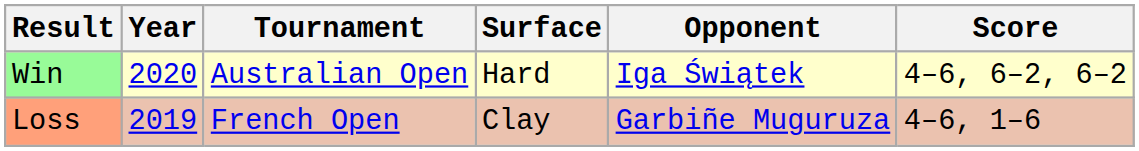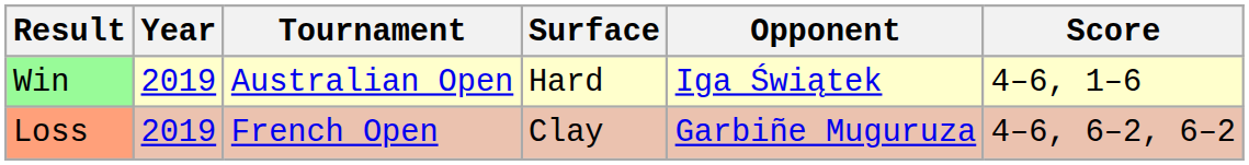Win | Year: 2020 -> 2019
Win | Score: 4–6, 6–2, 6–2 -> 4–6, 1–6
Loss | Score: 4–6, 1–6 -> 4–6, 6–2, 6–2
